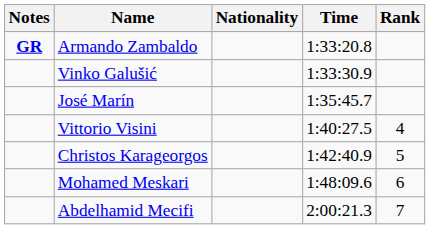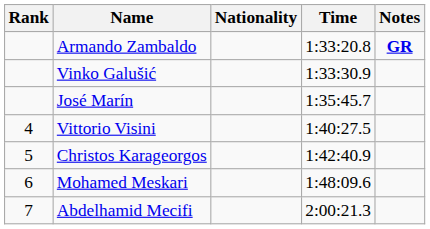columns swapped: Rank <-> Notes
